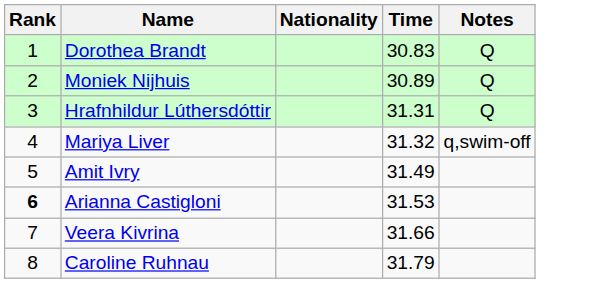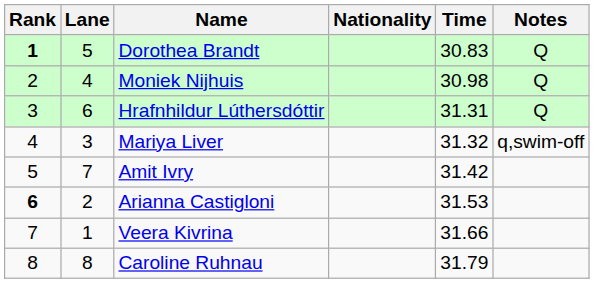+ column: Lane | 5 | 4 | 6 | 3 | 7 | 2 | 1 | 8
Dorothea Brandt | Rank: normal -> bold
Moniek Nijhuis | Time: 30.89 -> 30.98
Amit Ivry | Time: 31.49 -> 31.42
